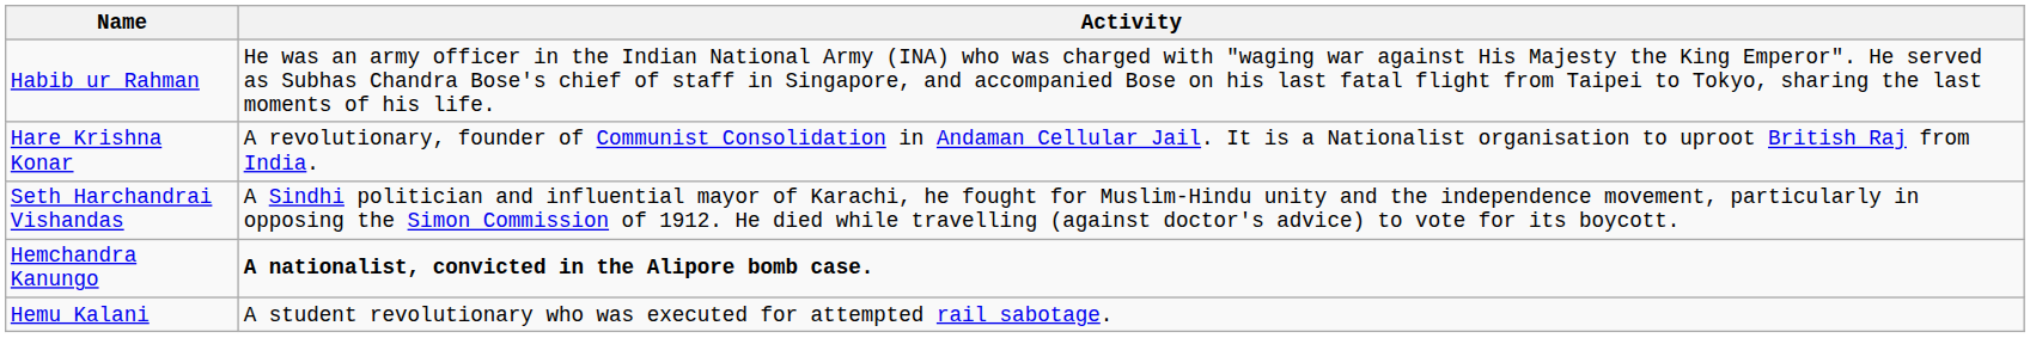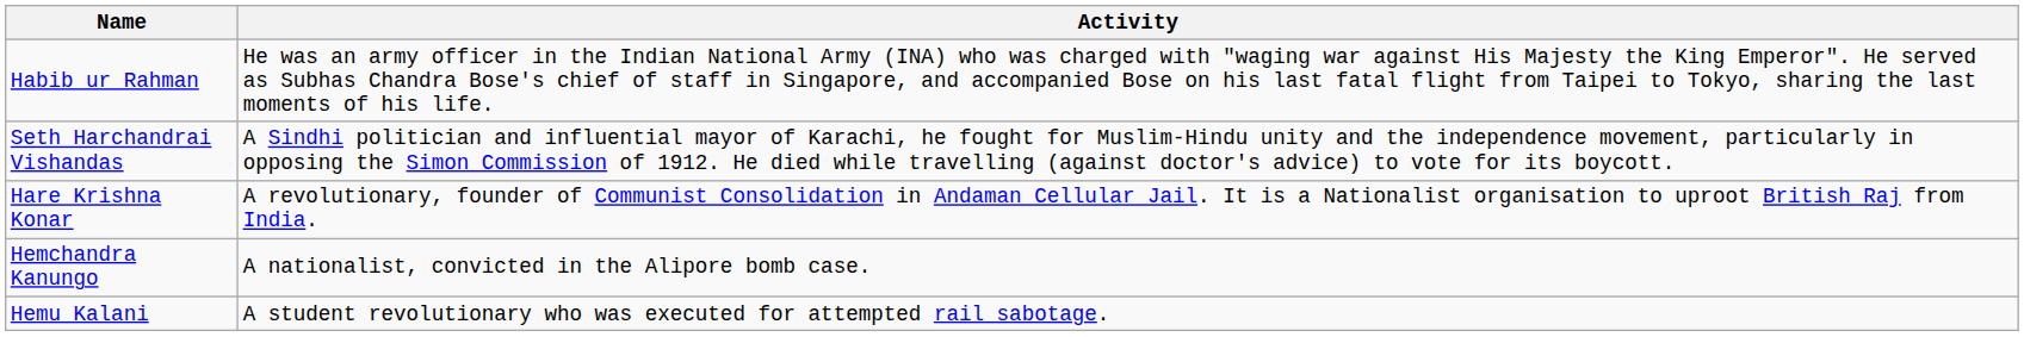rows swapped: Seth Harchandrai Vishandas <-> Hare Krishna Konar
Hemchandra Kanungo | Activity: bold -> normal
